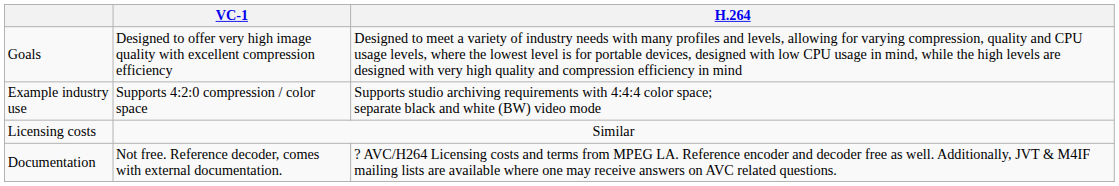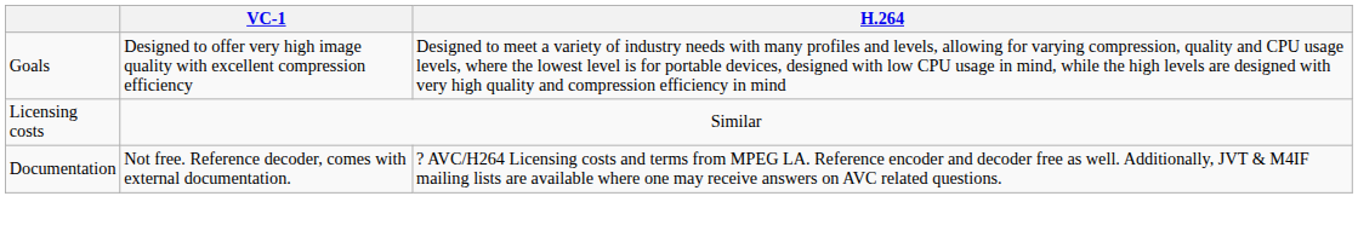- row: Example industry use | Supports 4:2:0 compression / color space | Supports studio archiving requirements with 4:4:4 color space; separate black and white (BW) video mode
